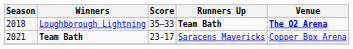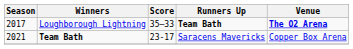Loughborough Lightning | Season: 2018 -> 2017
